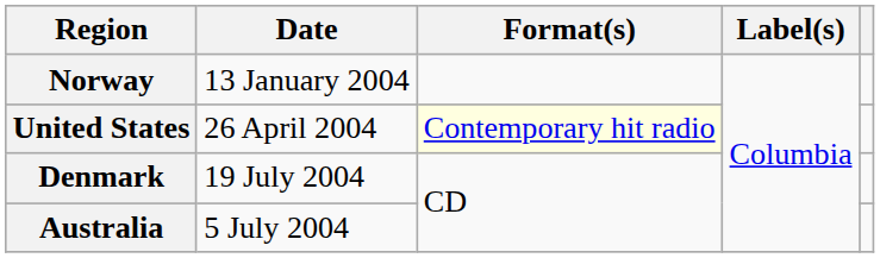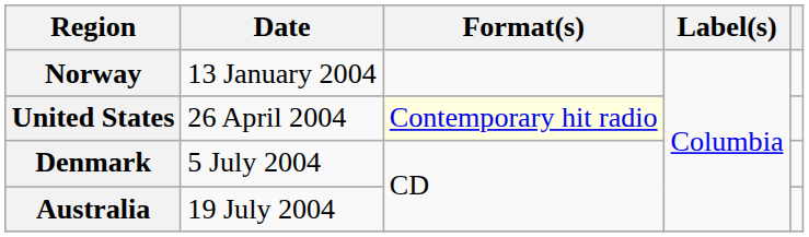Denmark | Date: 19 July 2004 -> 5 July 2004
Australia | Date: 5 July 2004 -> 19 July 2004
